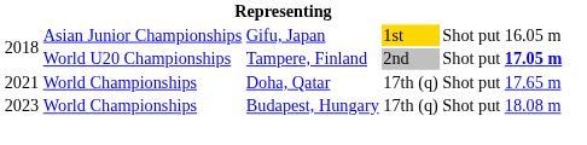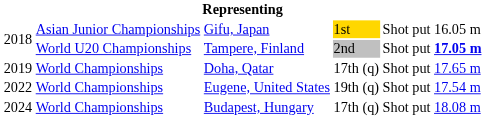Doha, Qatar | column 1: 2021 -> 2019
+ row: 2022 | World Championships | Eugene, United States | 19th (q) | Shot put | 17.54 m
Budapest, Hungary | column 1: 2023 -> 2024
